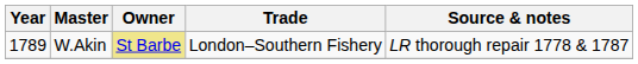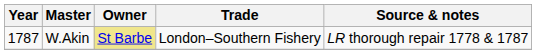W.Akin | Year: 1789 -> 1787
